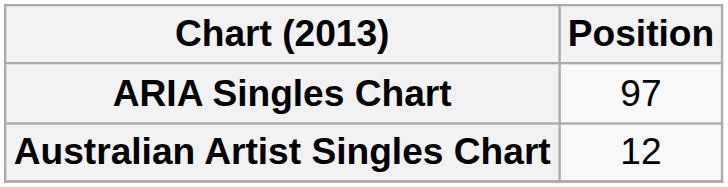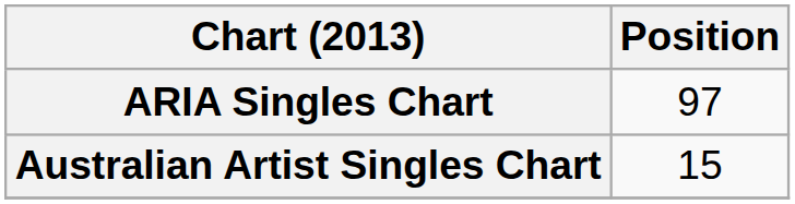Australian Artist Singles Chart | Position: 12 -> 15
